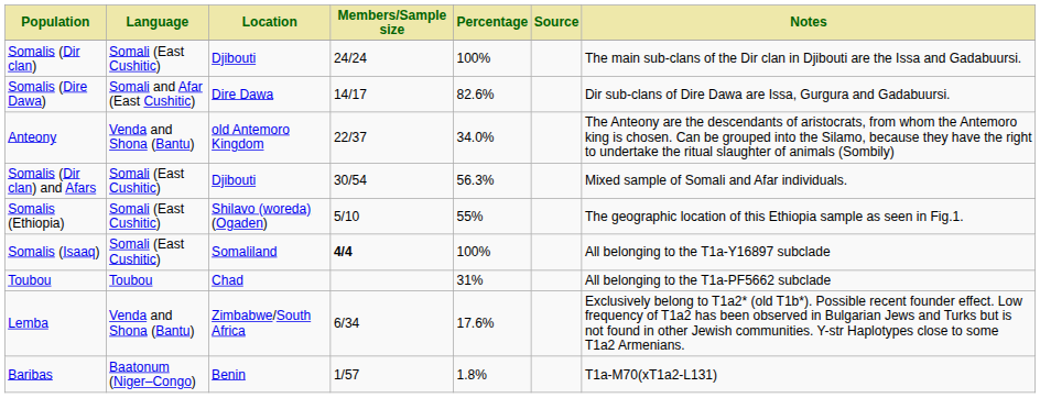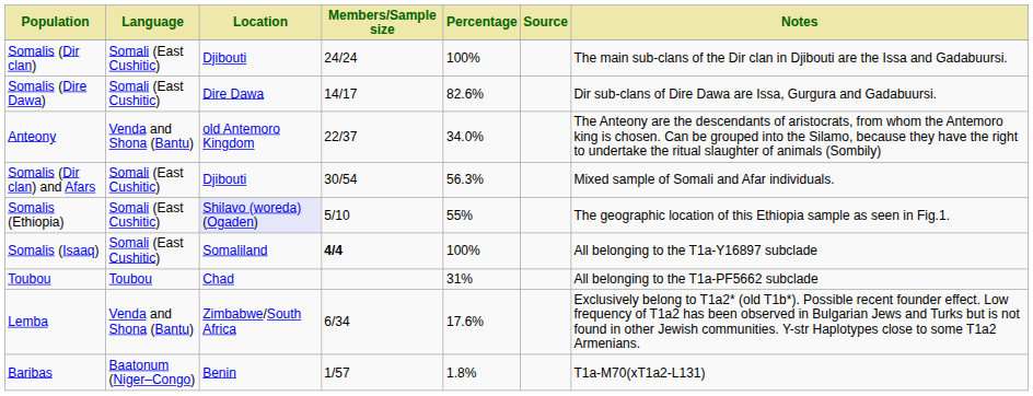Somalis (Dire Dawa) | Language: Somali and Afar (East Cushitic) -> Somali (East Cushitic)
Somalis (Ethiopia) | Location: no background -> lavender background
